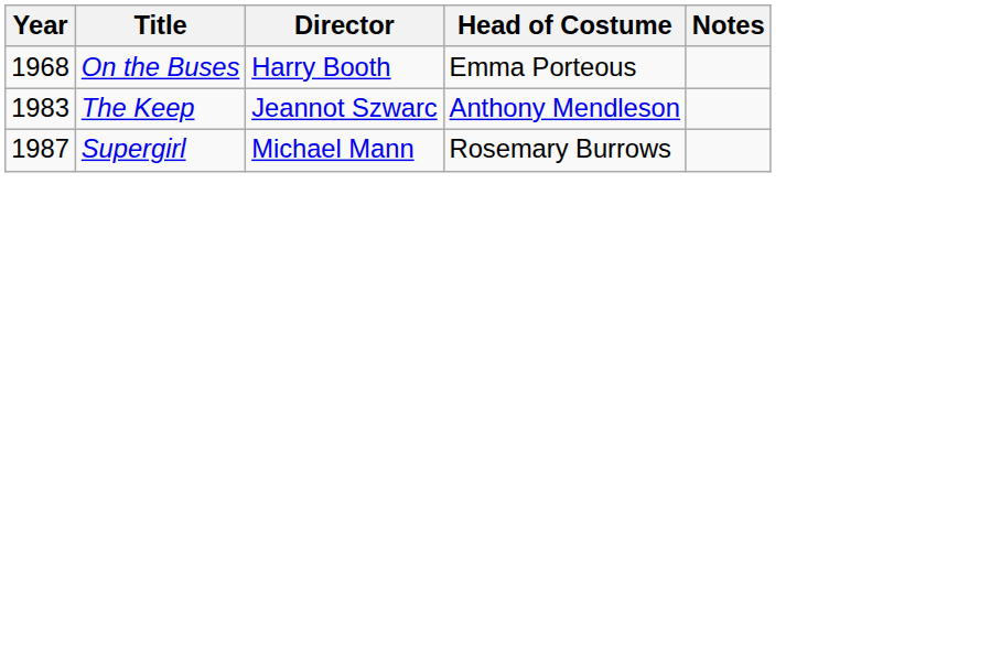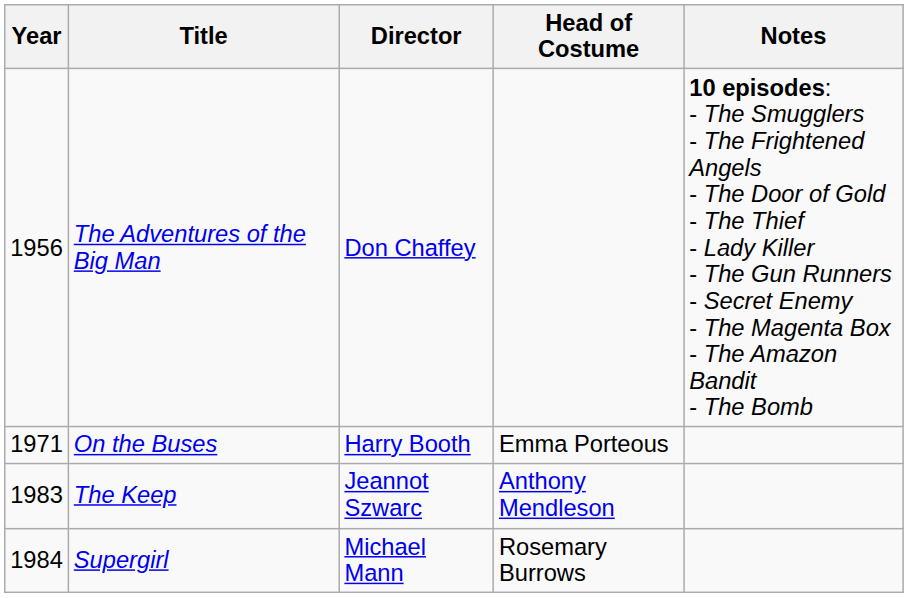+ row: 1956 | The Adventures of the Big Man | Don Chaffey | 10 episodes: - The Smugglers - The Frightened Angels - The Door of Gold - The Thief - Lady Killer - The Gun Runners - Secret Enemy - The Magenta Box - The Amazon Bandit - The Bomb
On the Buses | Year: 1968 -> 1971
Supergirl | Year: 1987 -> 1984
